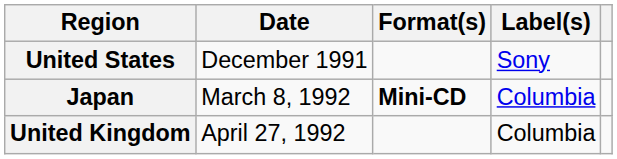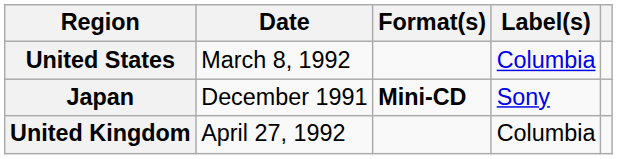United States | Date: December 1991 -> March 8, 1992
United States | Label(s): Sony -> Columbia
Japan | Date: March 8, 1992 -> December 1991
Japan | Label(s): Columbia -> Sony
